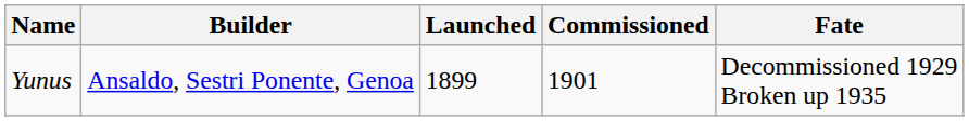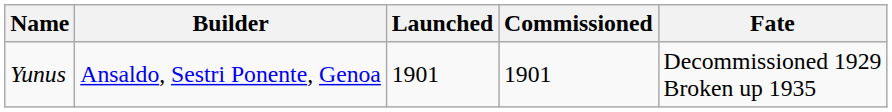Yunus | Launched: 1899 -> 1901
